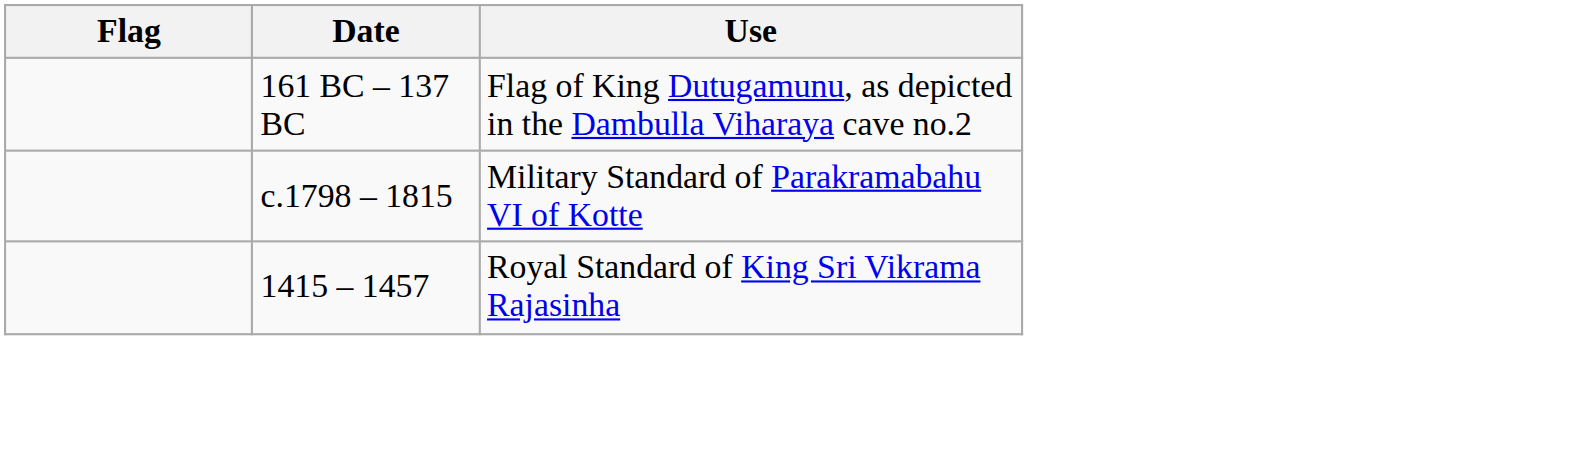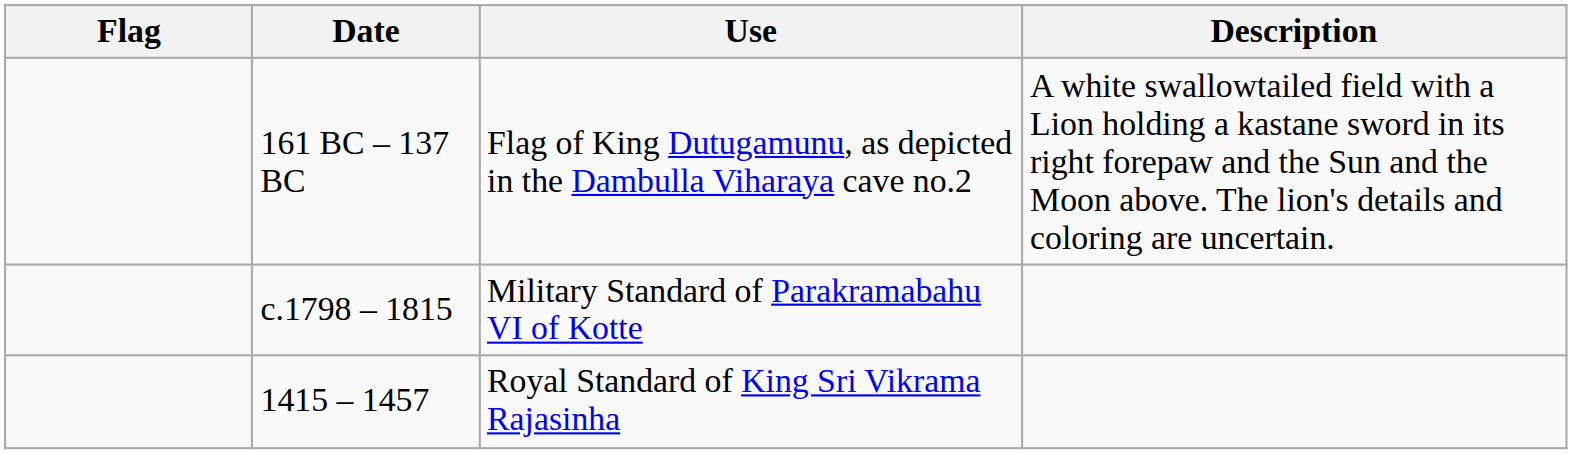+ column: Description | A white swallowtailed field with a Lion holding a kastane sword in its right forepaw and the Sun and the Moon above. The lion's details and coloring are uncertain.
